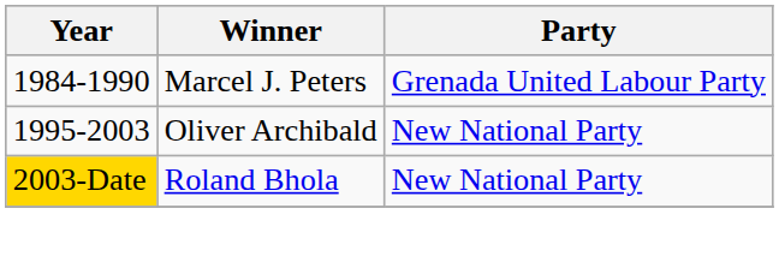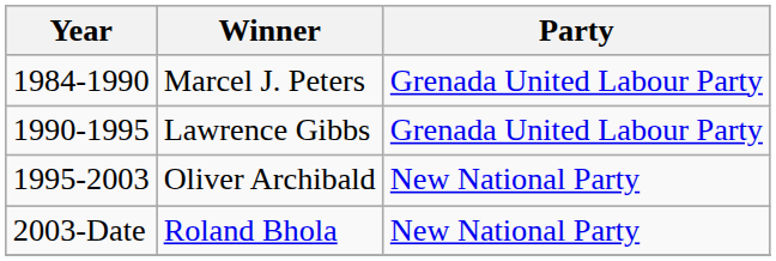+ row: 1990-1995 | Lawrence Gibbs | Grenada United Labour Party
Roland Bhola | Year: gold background -> no background
